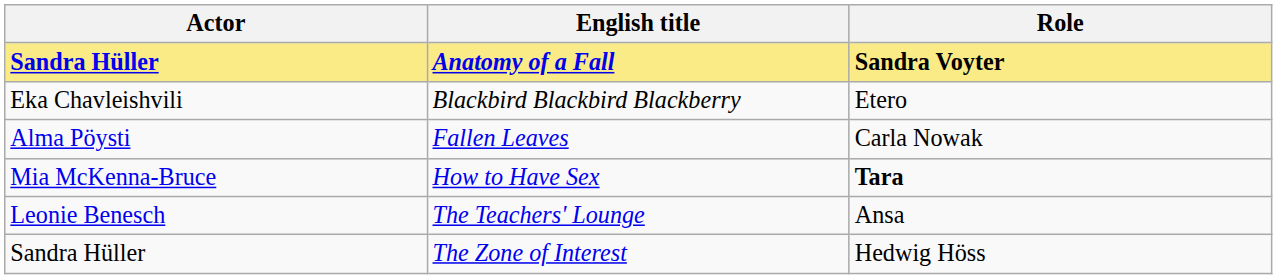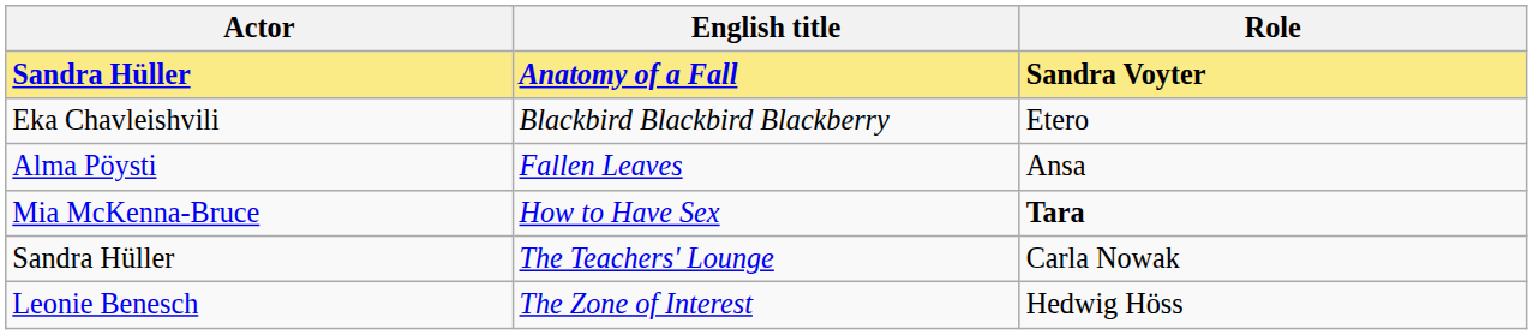Fallen Leaves | Role: Carla Nowak -> Ansa
The Teachers' Lounge | Actor: Leonie Benesch -> Sandra Hüller
The Teachers' Lounge | Role: Ansa -> Carla Nowak
The Zone of Interest | Actor: Sandra Hüller -> Leonie Benesch
